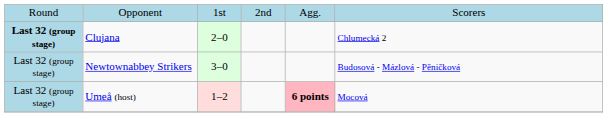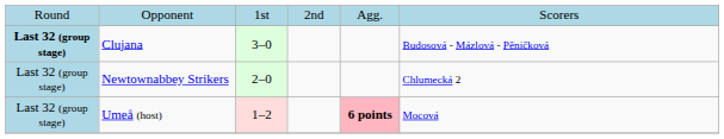Clujana | column 3: 2–0 -> 3–0
Clujana | column 6: Chlumecká 2 -> Budosová - Mázlová - Pěničková
Newtownabbey Strikers | column 3: 3–0 -> 2–0
Newtownabbey Strikers | column 6: Budosová - Mázlová - Pěničková -> Chlumecká 2
